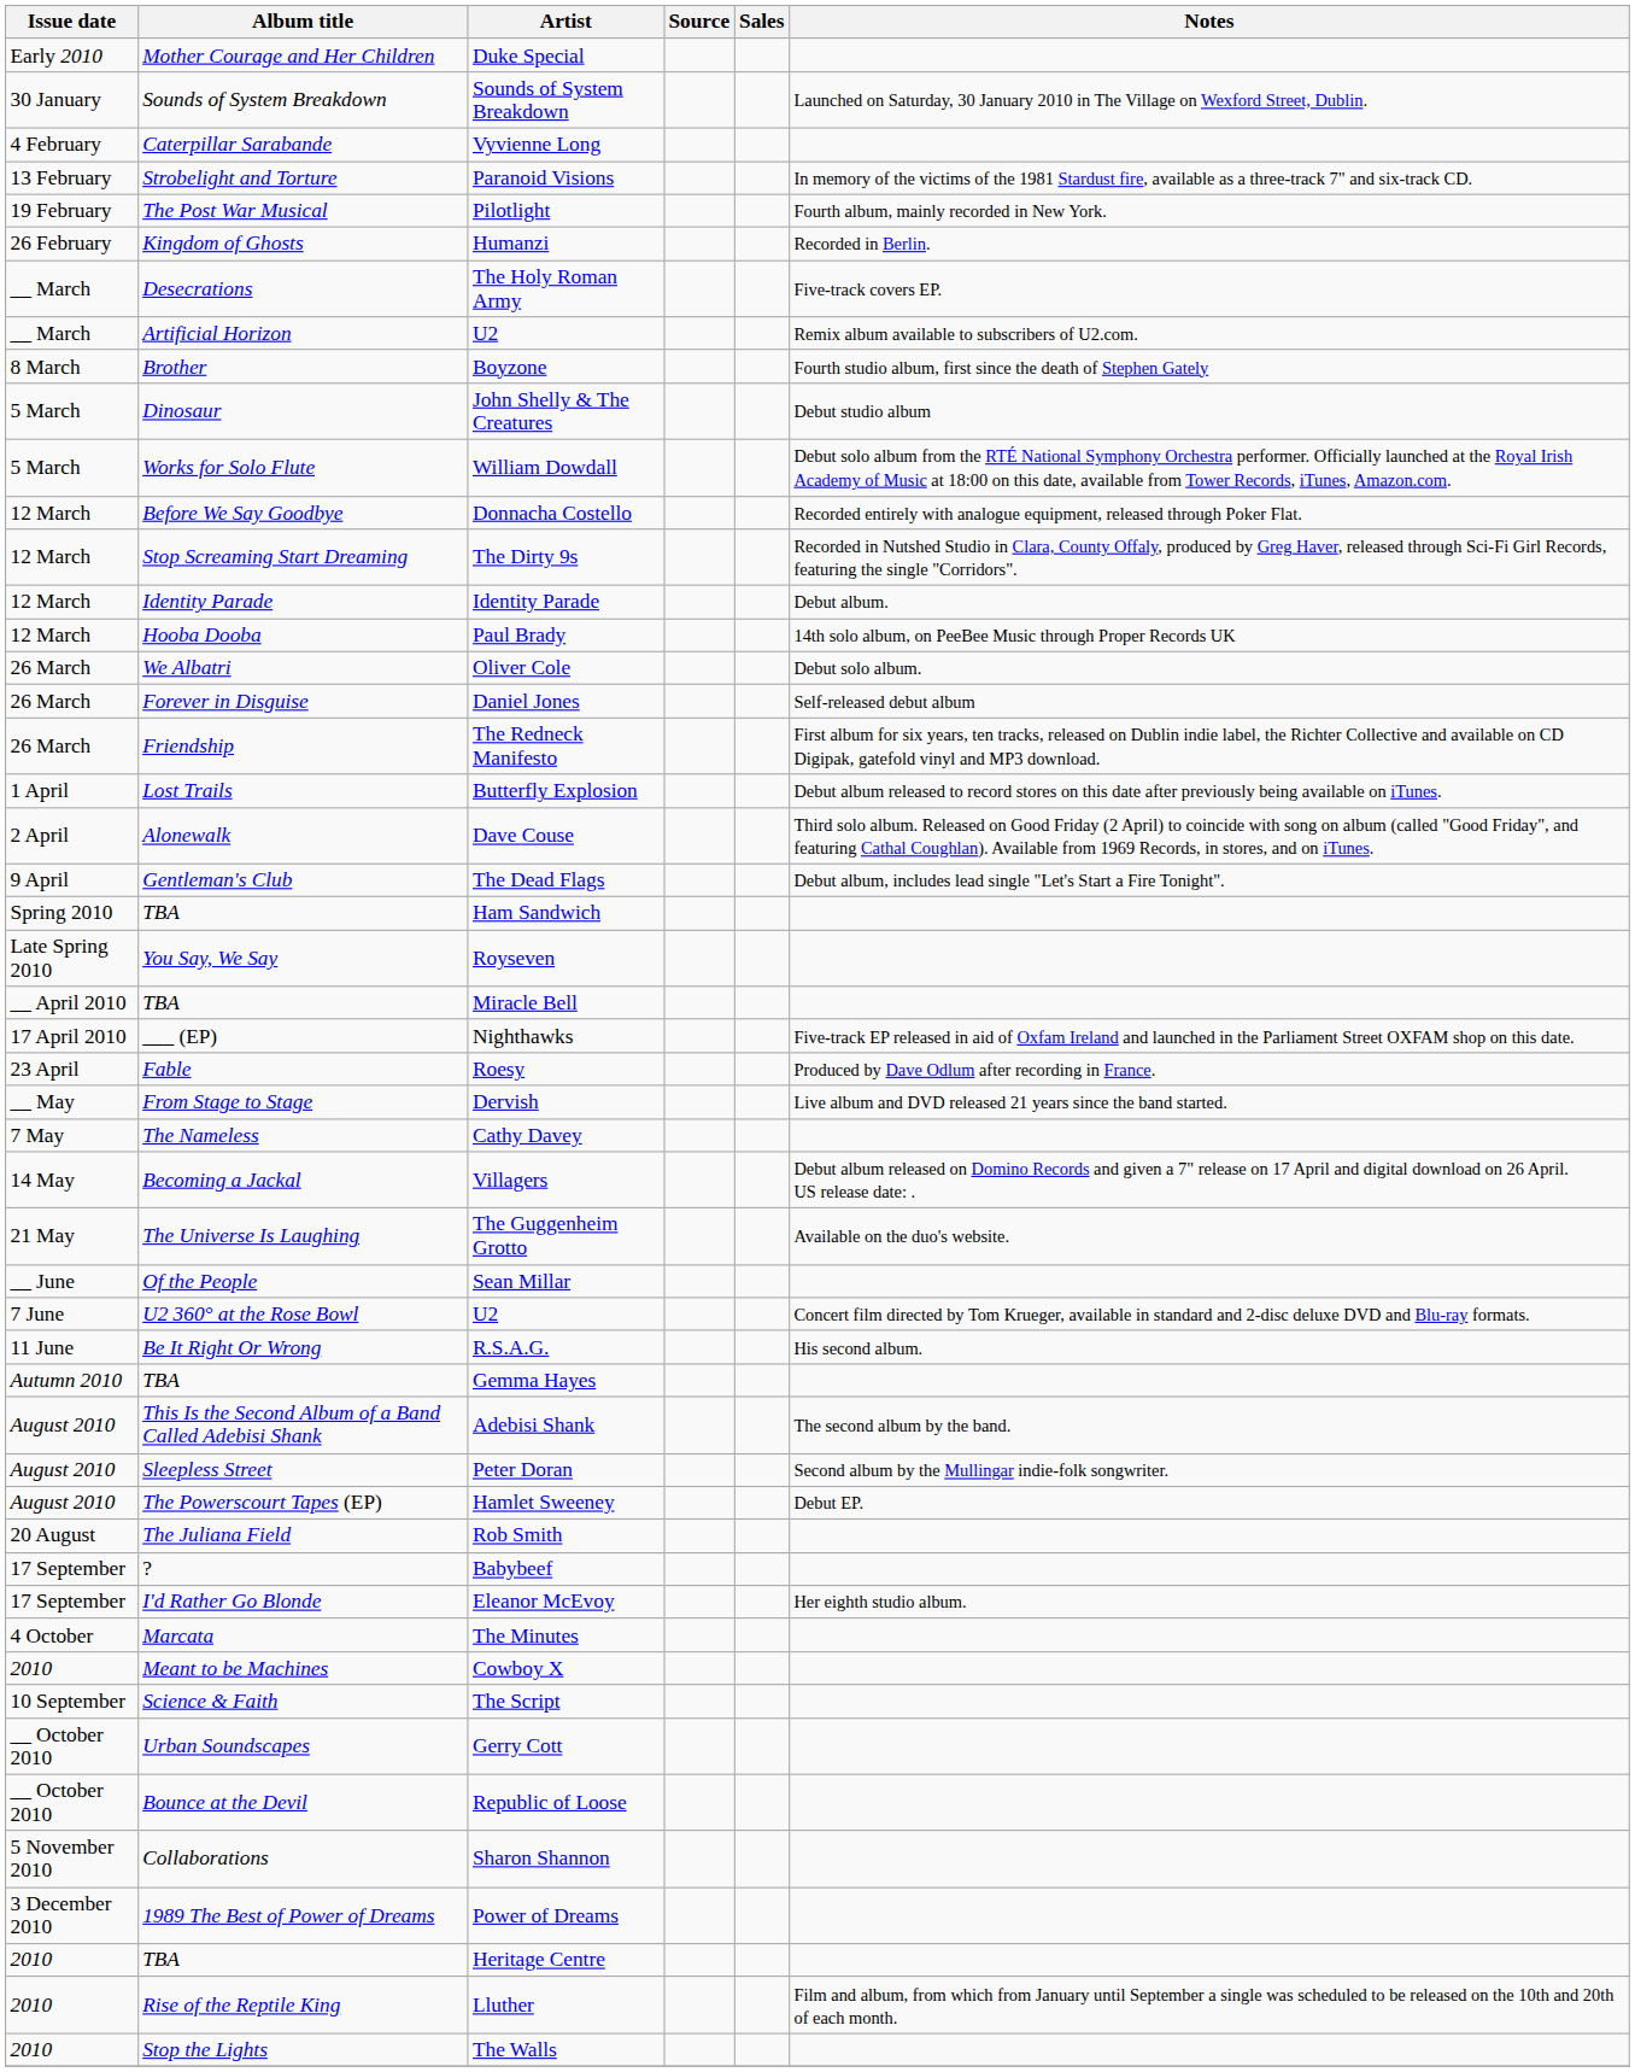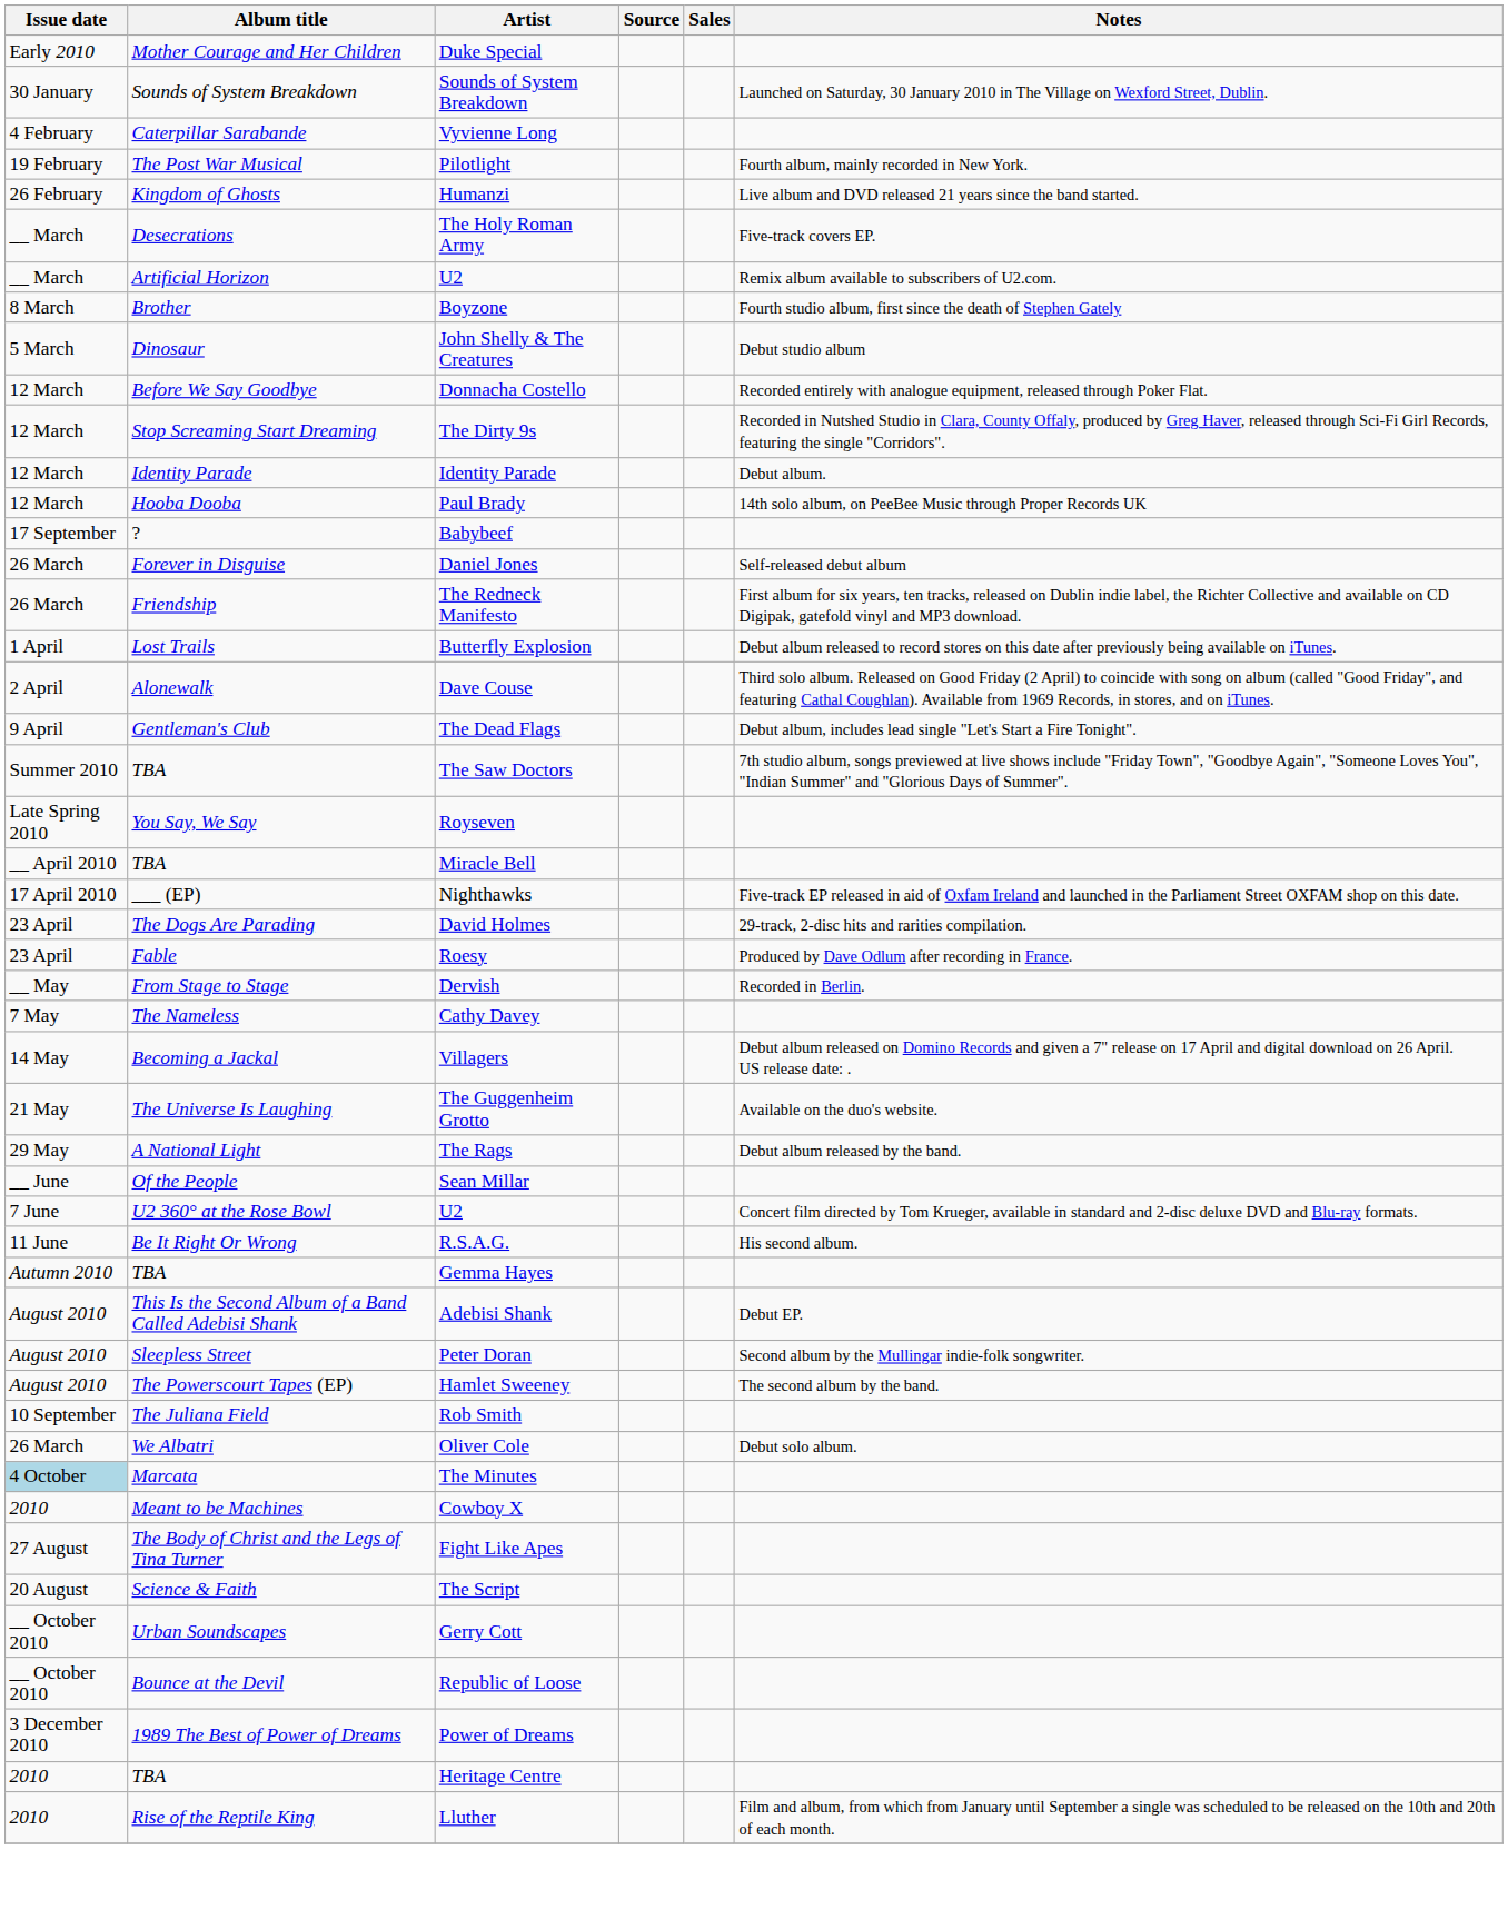- row: 13 February | Strobelight and Torture | Paranoid Visions | In memory of the victims of the 1981 Stardust fire, available as a three-track 7" and six-track CD.
Humanzi | Notes: Recorded in Berlin. -> Live album and DVD released 21 years since the band started.
- row: 5 March | Works for Solo Flute | William Dowdall | Debut solo album from the RTÉ National Symphony Orchestra performer. Officially launched at the Royal Irish Academy of Music at 18:00 on this date, available from Tower Records, iTunes, Amazon.com.
rows swapped: Oliver Cole <-> Babybeef
- row: Spring 2010 | TBA | Ham Sandwich
+ row: Summer 2010 | TBA | The Saw Doctors | 7th studio album, songs previewed at live shows include "Friday Town", "Goodbye Again", "Someone Loves You", "Indian Summer" and "Glorious Days of Summer".
+ row: 23 April | The Dogs Are Parading | David Holmes | 29-track, 2-disc hits and rarities compilation.
Dervish | Notes: Live album and DVD released 21 years since the band started. -> Recorded in Berlin.
+ row: 29 May | A National Light | The Rags | Debut album released by the band.
Adebisi Shank | Notes: The second album by the band. -> Debut EP.
Hamlet Sweeney | Notes: Debut EP. -> The second album by the band.
Rob Smith | Issue date: 20 August -> 10 September
- row: 17 September | I'd Rather Go Blonde | Eleanor McEvoy | Her eighth studio album.
The Minutes | Issue date: no background -> lightblue background
+ row: 27 August | The Body of Christ and the Legs of Tina Turner | Fight Like Apes
The Script | Issue date: 10 September -> 20 August
- row: 5 November 2010 | Collaborations | Sharon Shannon
- row: 2010 | Stop the Lights | The Walls
